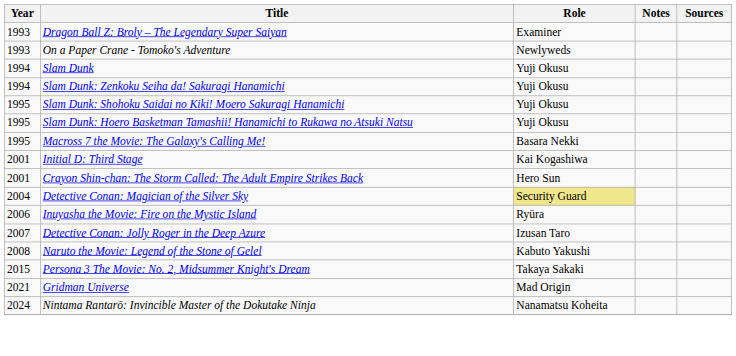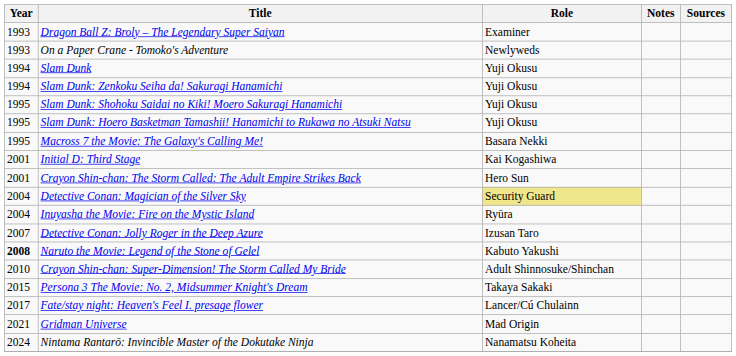Inuyasha the Movie: Fire on the Mystic Island | Year: 2006 -> 2004
Naruto the Movie: Legend of the Stone of Gelel | Year: normal -> bold
+ row: 2010 | Crayon Shin-chan: Super-Dimension! The Storm Called My Bride | Adult Shinnosuke/Shinchan
+ row: 2017 | Fate/stay night: Heaven's Feel I. presage flower | Lancer/Cú Chulainn
